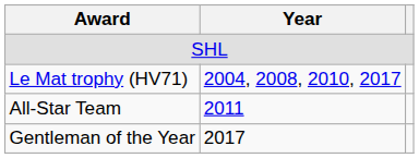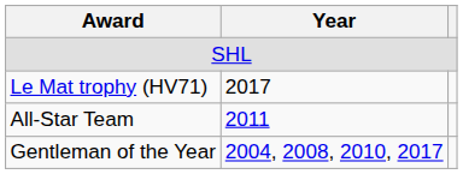Le Mat trophy (HV71) | Year: 2004, 2008, 2010, 2017 -> 2017
Gentleman of the Year | Year: 2017 -> 2004, 2008, 2010, 2017
